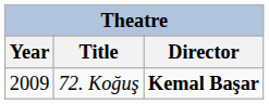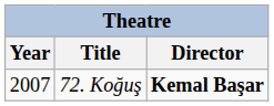72. Koğuş | Year: 2009 -> 2007
